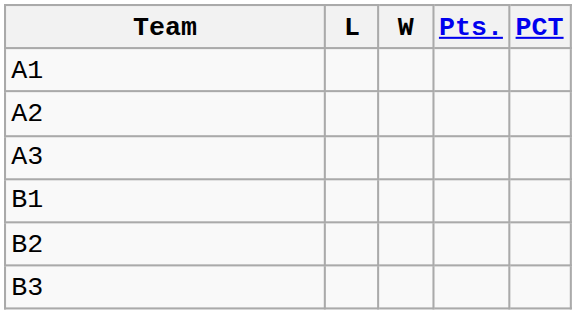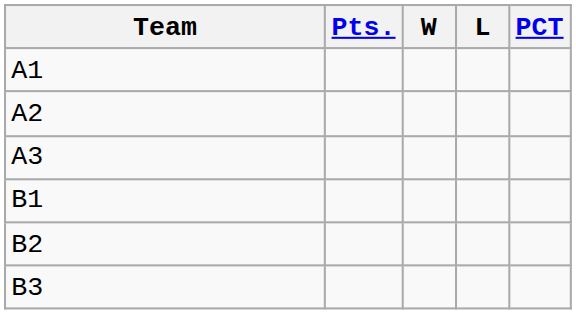columns swapped: Pts. <-> L
